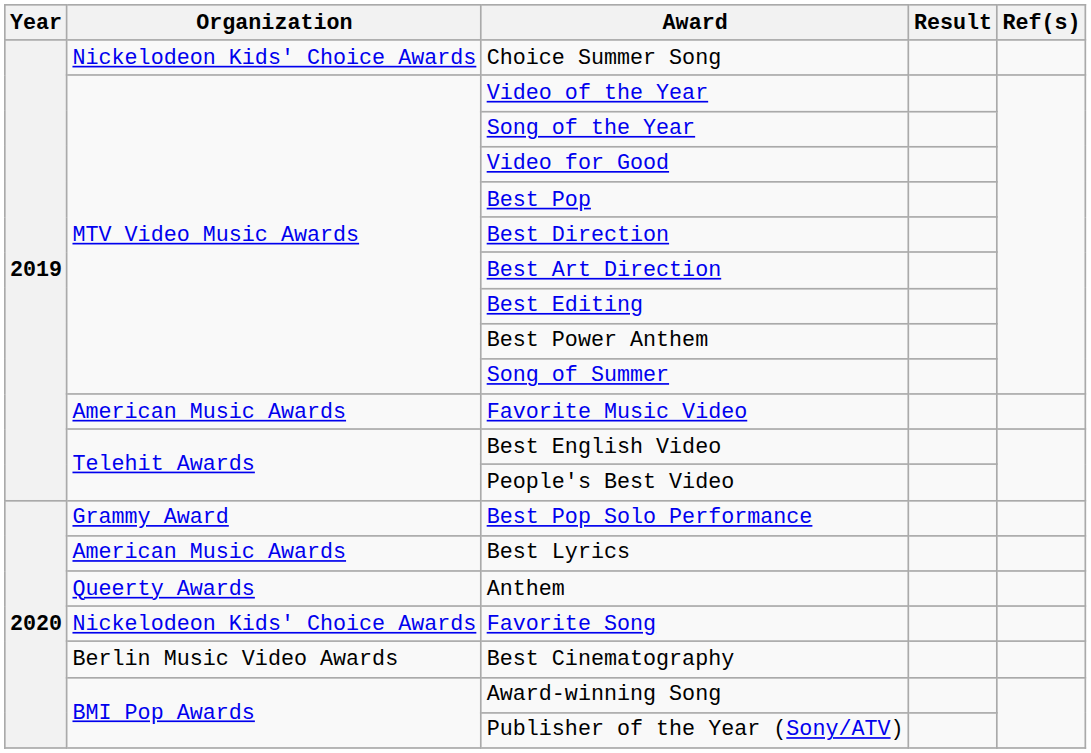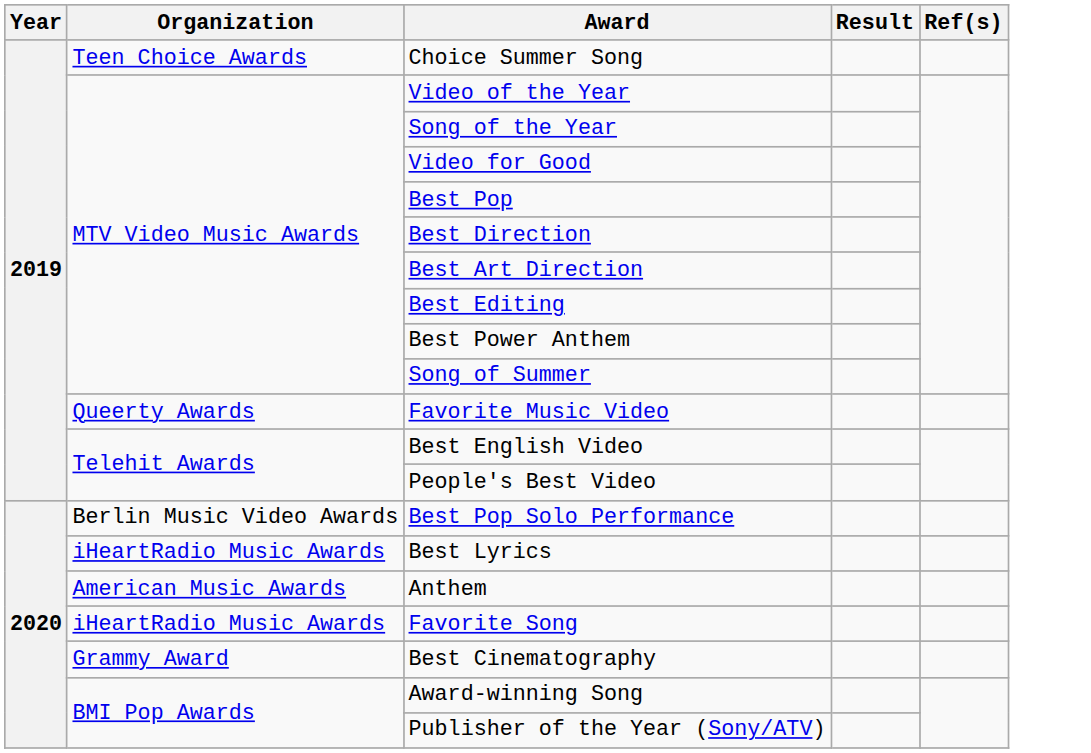Choice Summer Song | Organization: Nickelodeon Kids' Choice Awards -> Teen Choice Awards
Favorite Music Video | Organization: American Music Awards -> Queerty Awards
Best Pop Solo Performance | Organization: Grammy Award -> Berlin Music Video Awards
Best Lyrics | Organization: American Music Awards -> iHeartRadio Music Awards
Anthem | Organization: Queerty Awards -> American Music Awards
Favorite Song | Organization: Nickelodeon Kids' Choice Awards -> iHeartRadio Music Awards
Best Cinematography | Organization: Berlin Music Video Awards -> Grammy Award
